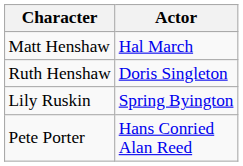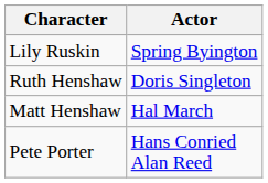rows swapped: Lily Ruskin <-> Matt Henshaw
